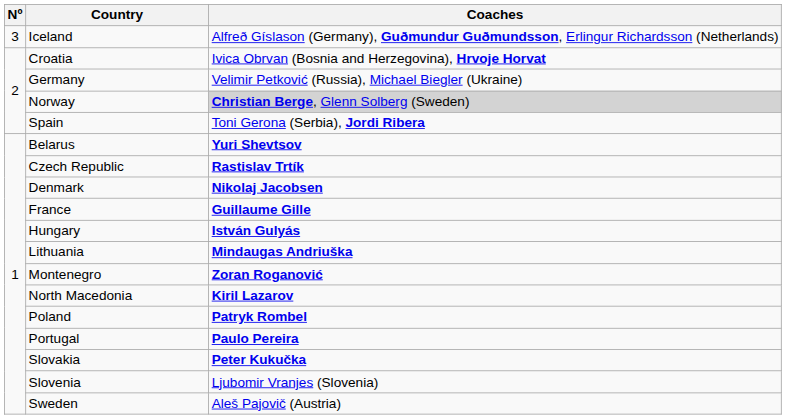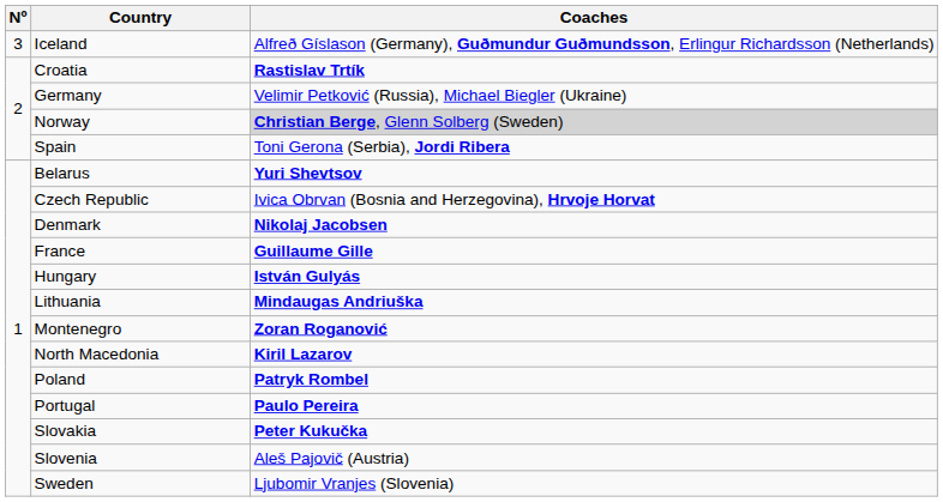Croatia | Coaches: Ivica Obrvan (Bosnia and Herzegovina), Hrvoje Horvat -> Rastislav Trtík
Czech Republic | Coaches: Rastislav Trtík -> Ivica Obrvan (Bosnia and Herzegovina), Hrvoje Horvat
Slovenia | Coaches: Ljubomir Vranjes (Slovenia) -> Aleš Pajovič (Austria)
Sweden | Coaches: Aleš Pajovič (Austria) -> Ljubomir Vranjes (Slovenia)
